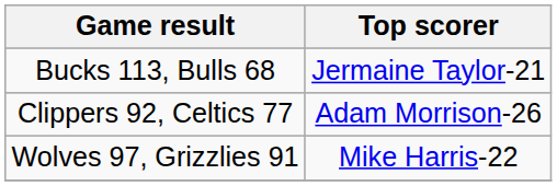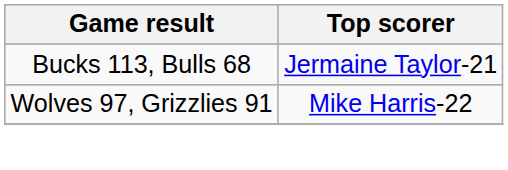- row: Clippers 92, Celtics 77 | Adam Morrison-26
